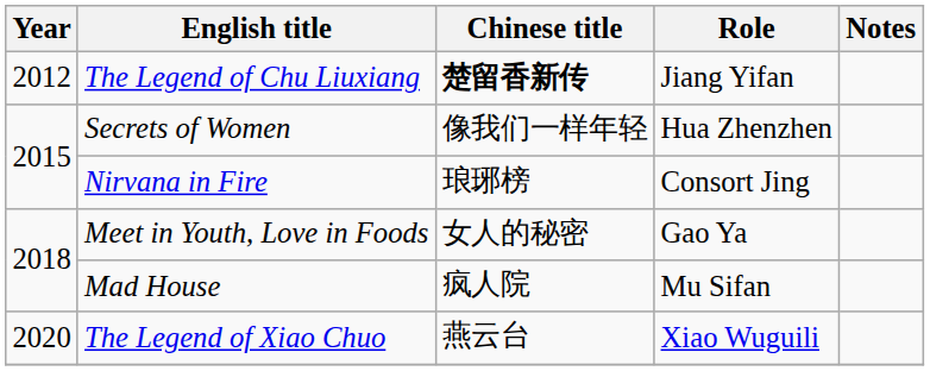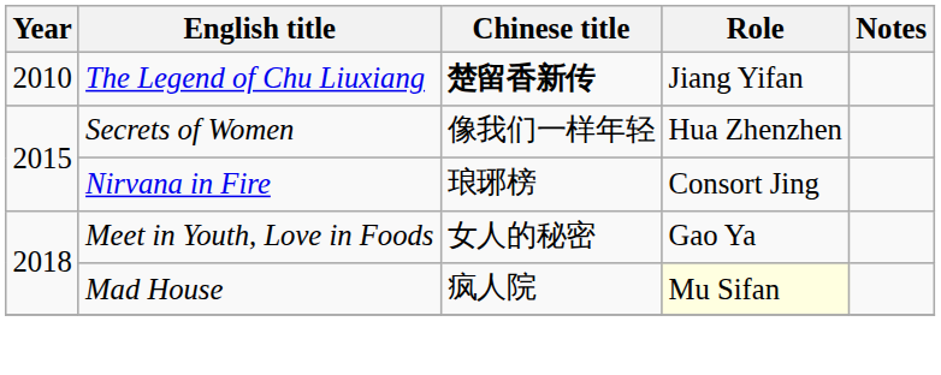The Legend of Chu Liuxiang | Year: 2012 -> 2010
Mad House | Role: no background -> lightyellow background
- row: 2020 | The Legend of Xiao Chuo | 燕云台 | Xiao Wuguili
